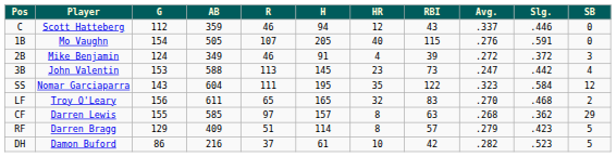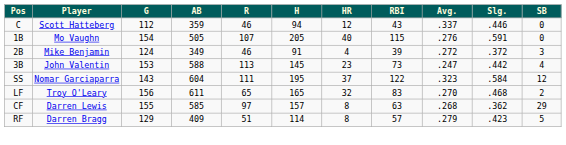SS | HR: 35 -> 37
- row: DH | Damon Buford | 86 | 216 | 37 | 61 | 10 | 42 | .282 | .523 | 5
